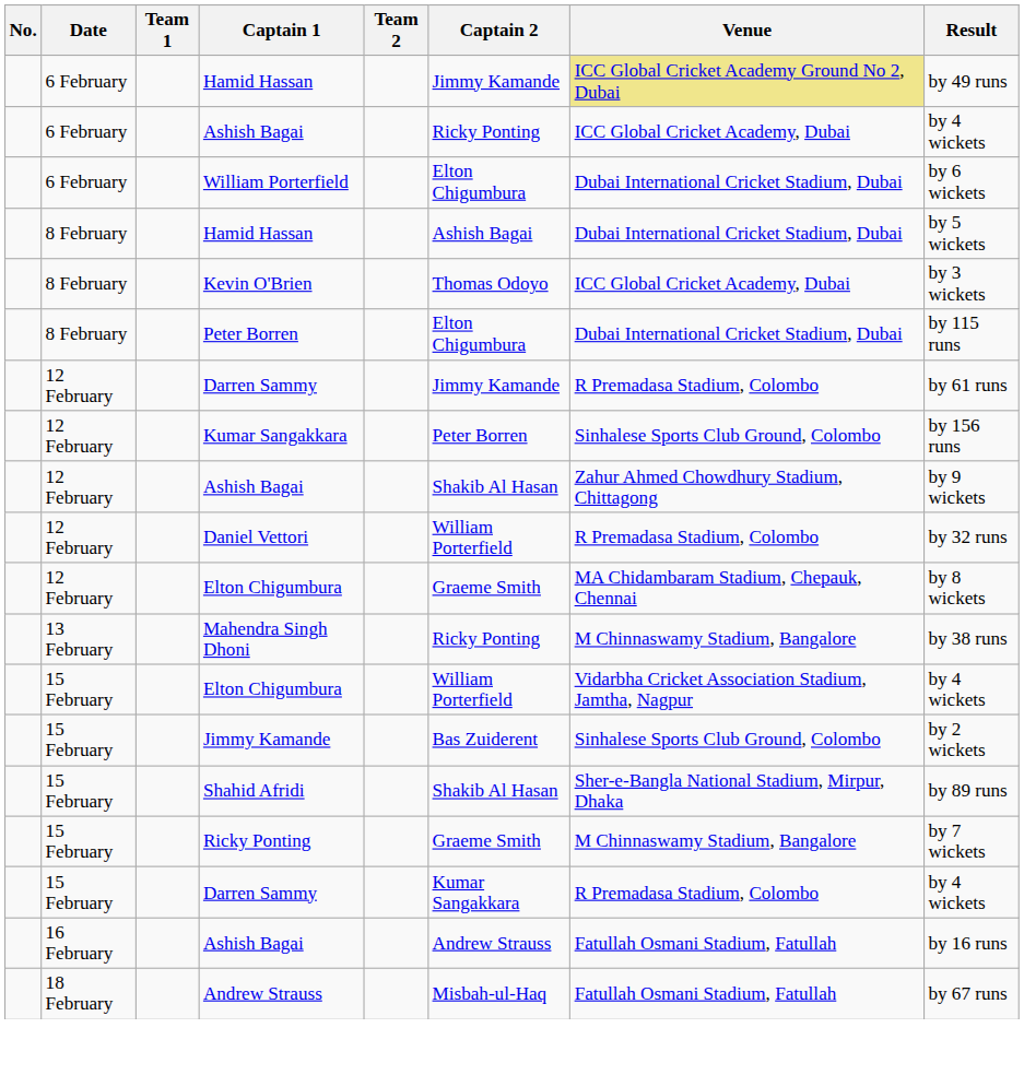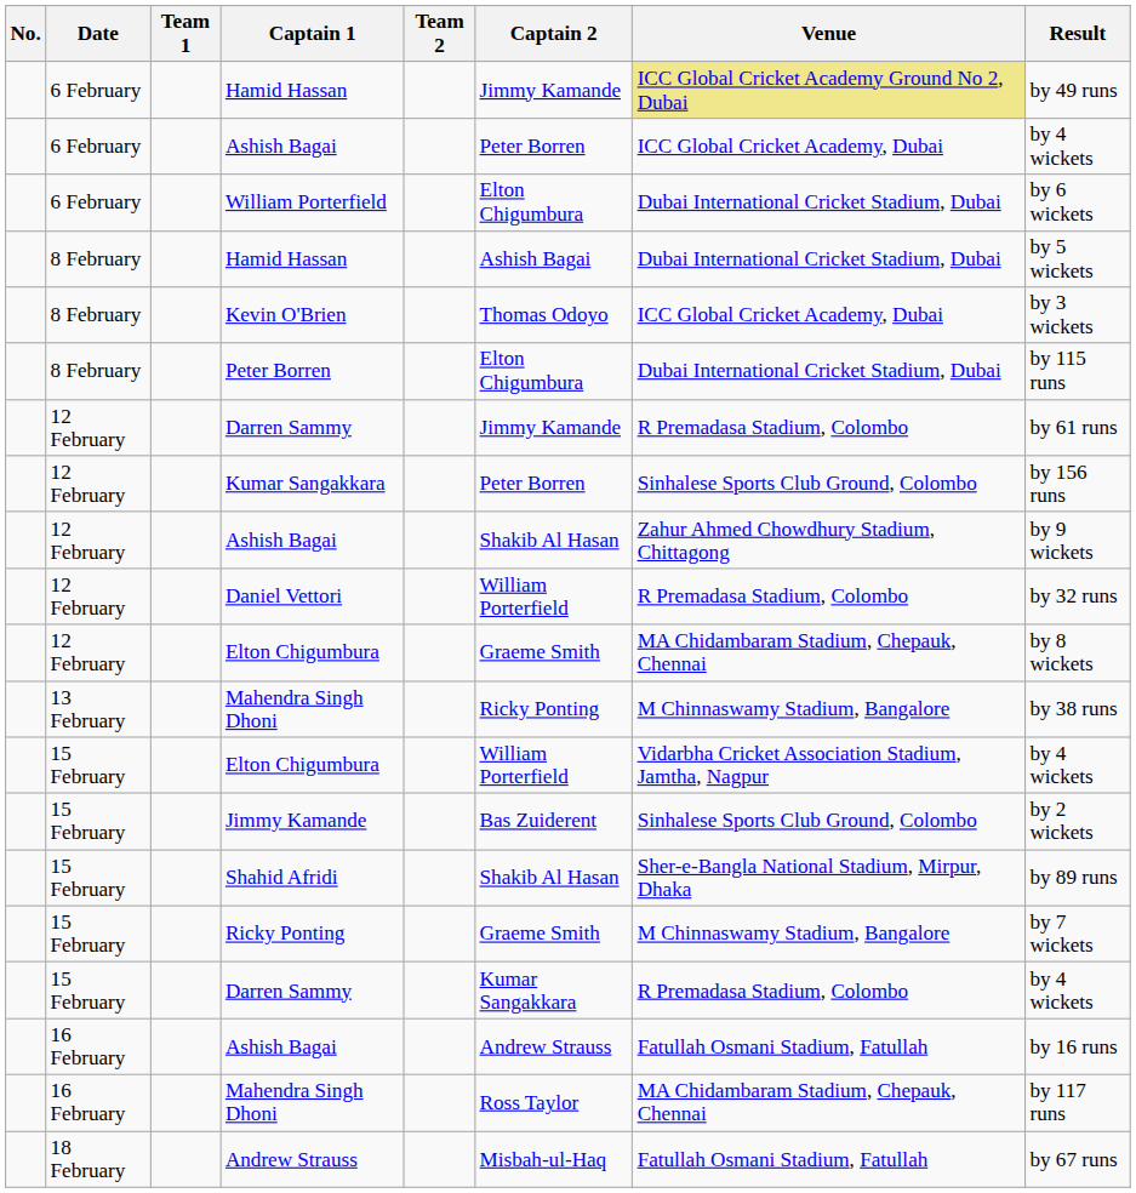6 February / Ashish Bagai | Captain 2: Ricky Ponting -> Peter Borren
+ row: 16 February | Mahendra Singh Dhoni | Ross Taylor | MA Chidambaram Stadium, Chepauk, Chennai | by 117 runs
